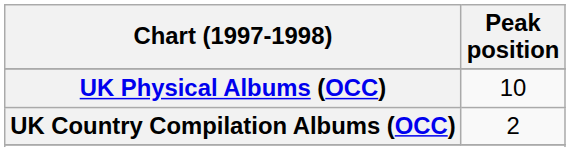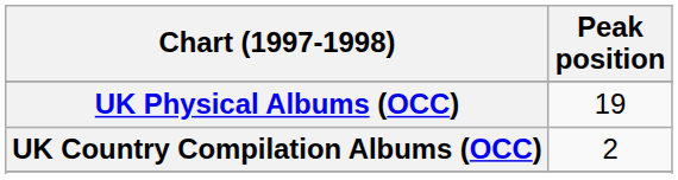UK Physical Albums (OCC) | Peak position: 10 -> 19
